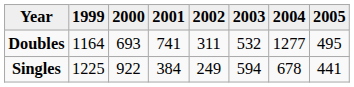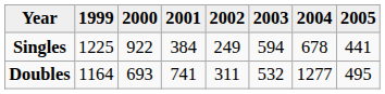rows swapped: Singles <-> Doubles
